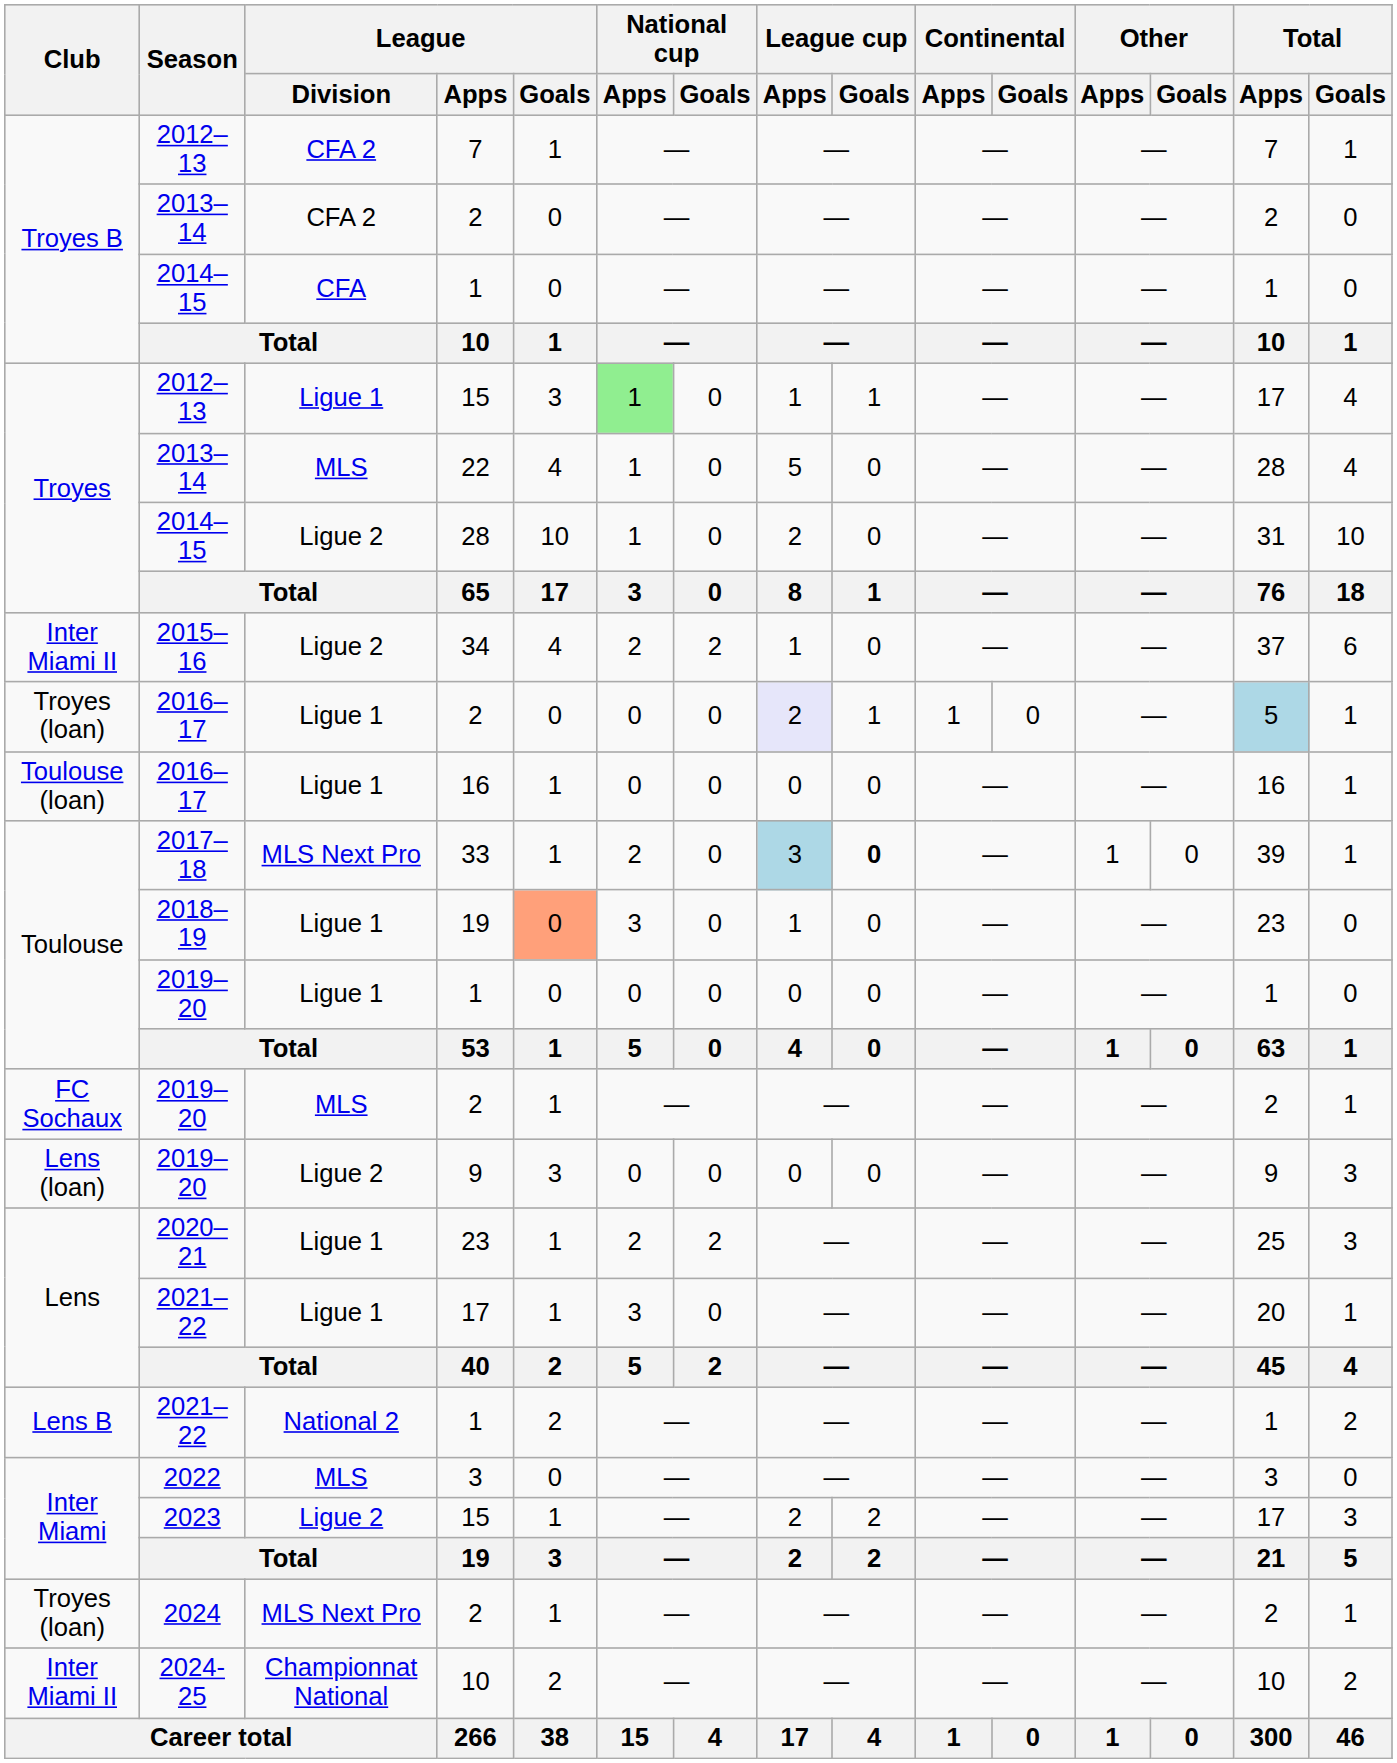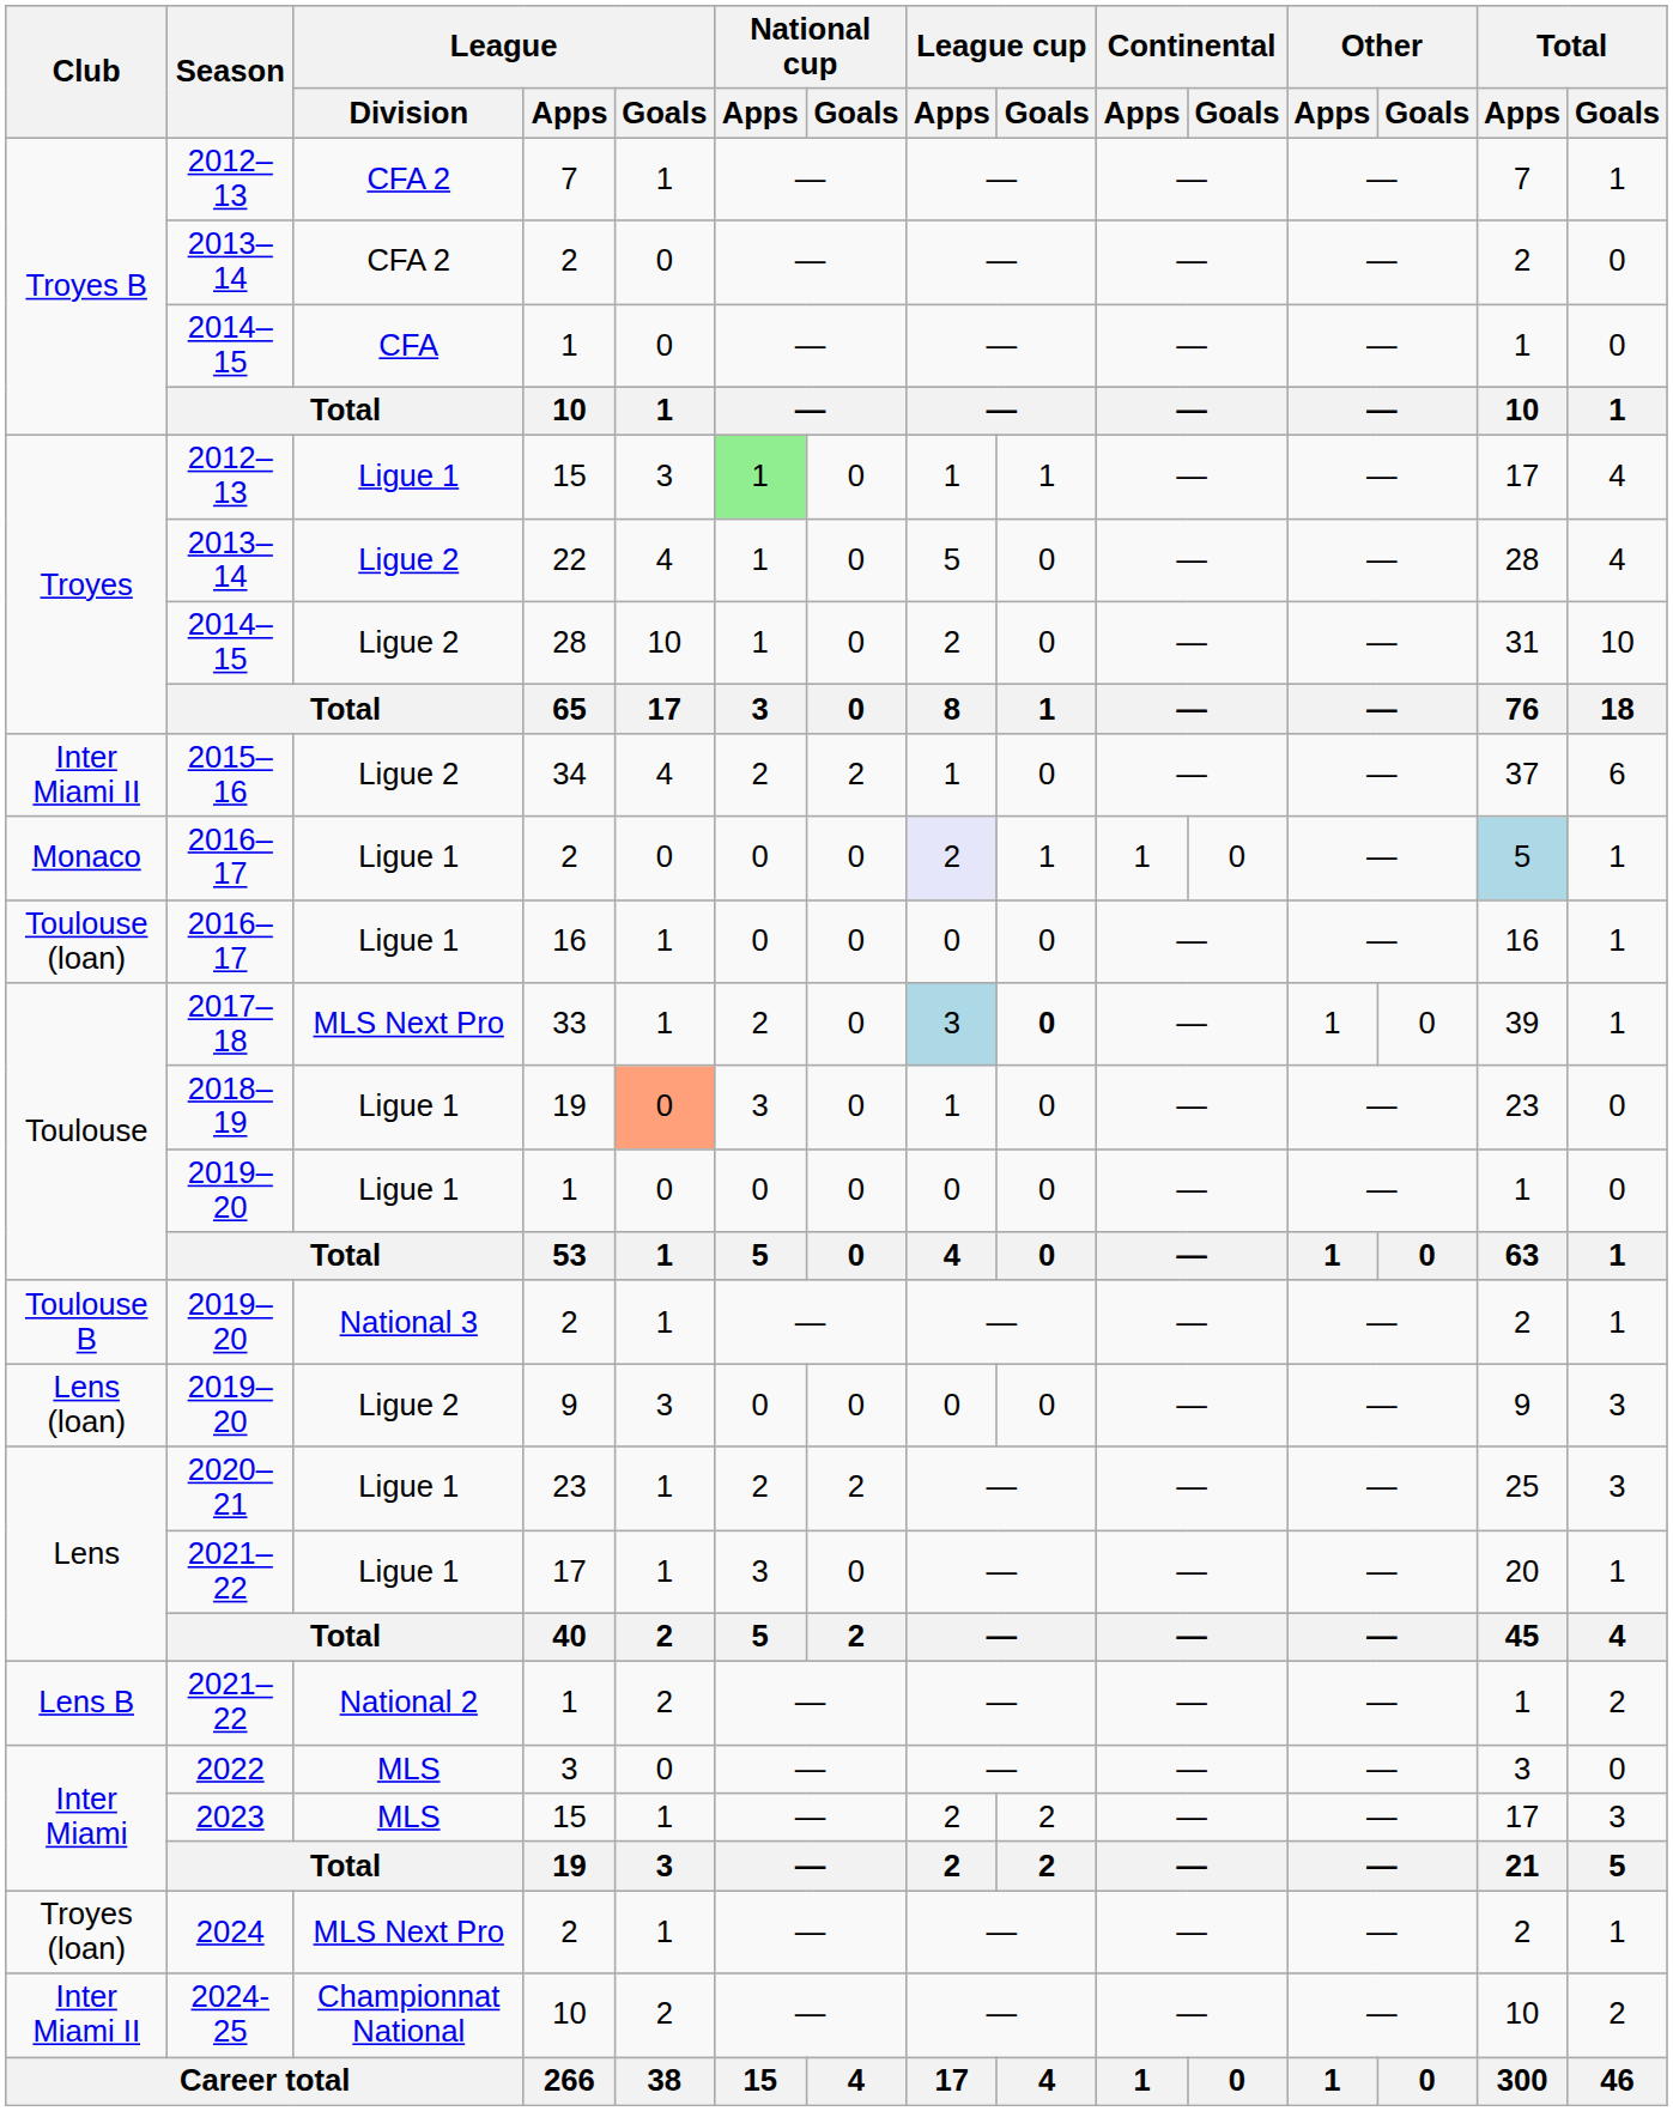22 | League / Division: MLS -> Ligue 2
2016–17 / 2 | Club: Troyes (loan) -> Monaco
2019–20 / 2 | Club: FC Sochaux -> Toulouse B
2019–20 / 2 | League / Division: MLS -> National 3
2023 / 15 | League / Division: Ligue 2 -> MLS
